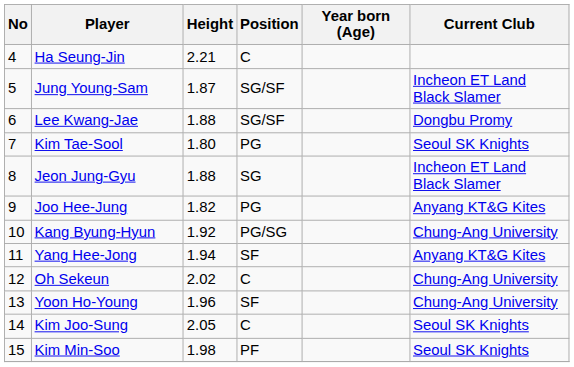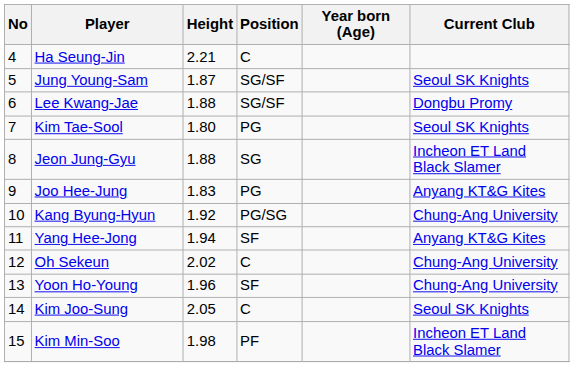Jung Young-Sam | Current Club: Incheon ET Land Black Slamer -> Seoul SK Knights
Joo Hee-Jung | Height: 1.82 -> 1.83
Kim Min-Soo | Current Club: Seoul SK Knights -> Incheon ET Land Black Slamer
